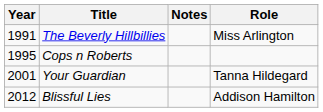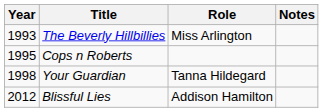columns swapped: Role <-> Notes
The Beverly Hillbillies | Year: 1991 -> 1993
Your Guardian | Year: 2001 -> 1998
